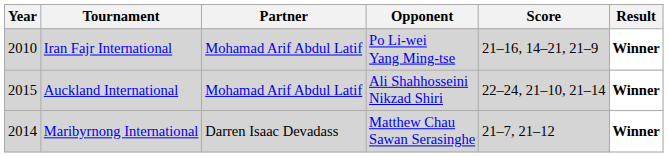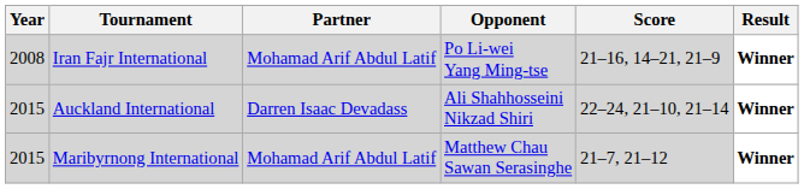Iran Fajr International | Year: 2010 -> 2008
Auckland International | Partner: Mohamad Arif Abdul Latif -> Darren Isaac Devadass
Maribyrnong International | Year: 2014 -> 2015
Maribyrnong International | Partner: Darren Isaac Devadass -> Mohamad Arif Abdul Latif
